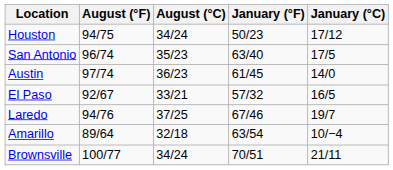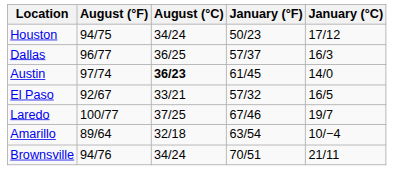- row: San Antonio | 96/74 | 35/23 | 63/40 | 17/5
+ row: Dallas | 96/77 | 36/25 | 57/37 | 16/3
Austin | August (°C): normal -> bold
Laredo | August (°F): 94/76 -> 100/77
Brownsville | August (°F): 100/77 -> 94/76
